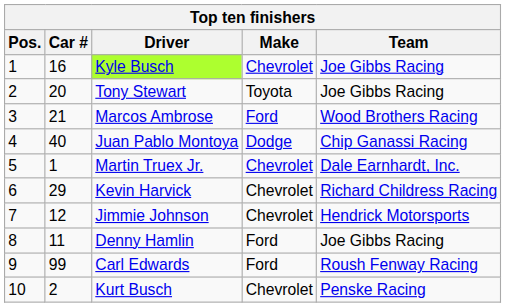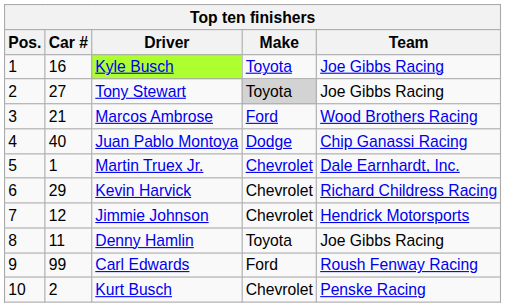Kyle Busch | Make: Chevrolet -> Toyota
Tony Stewart | Car #: 20 -> 27
Tony Stewart | Make: no background -> lightgrey background
Denny Hamlin | Make: Ford -> Toyota
